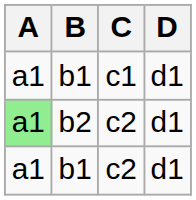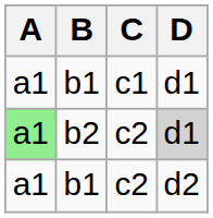b2 | D: no background -> lightgrey background
b1 / c2 | D: d1 -> d2
